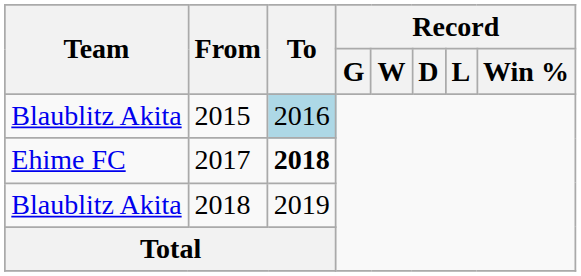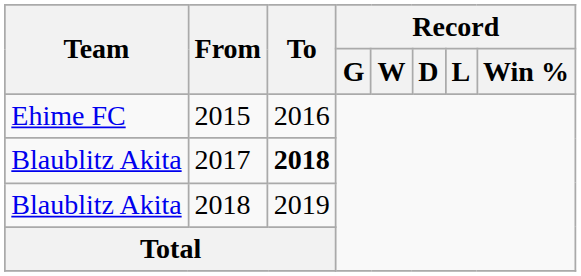2015 | Team: Blaublitz Akita -> Ehime FC
2015 | To: lightblue background -> no background
2017 | Team: Ehime FC -> Blaublitz Akita
